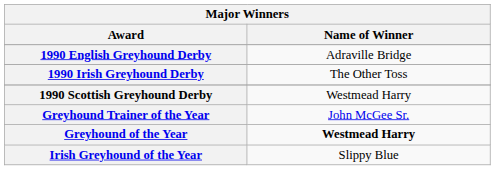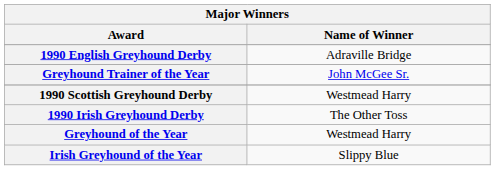rows swapped: 1990 Irish Greyhound Derby <-> Greyhound Trainer of the Year
Greyhound of the Year | Name of Winner: bold -> normal
